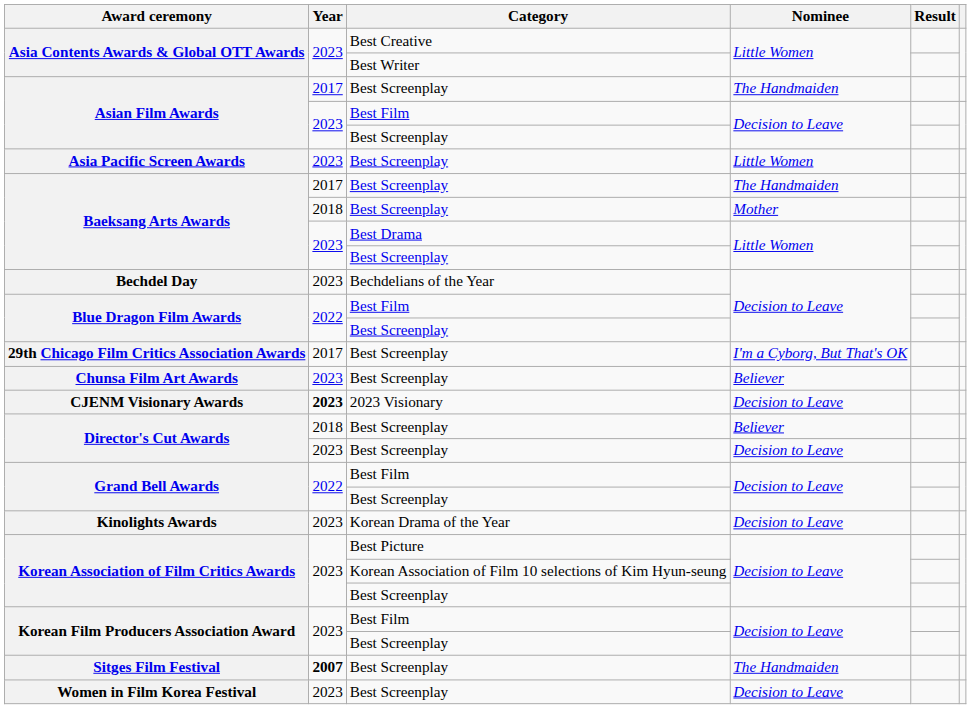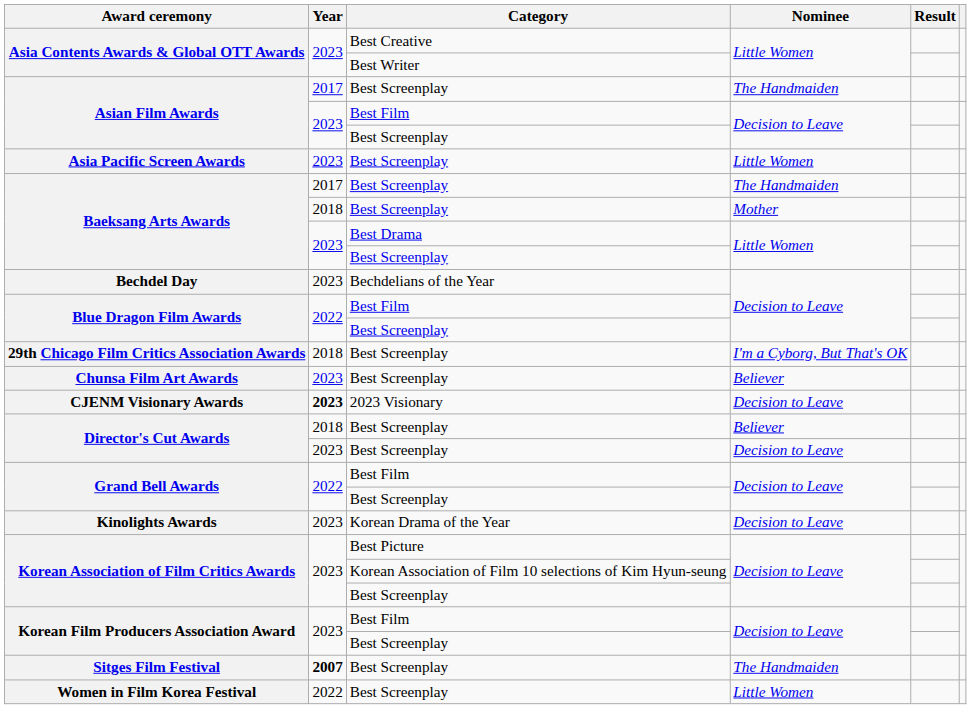29th Chicago Film Critics Association Awards | Year: 2017 -> 2018
Women in Film Korea Festival | Year: 2023 -> 2022
Women in Film Korea Festival | Nominee: Decision to Leave -> Little Women
